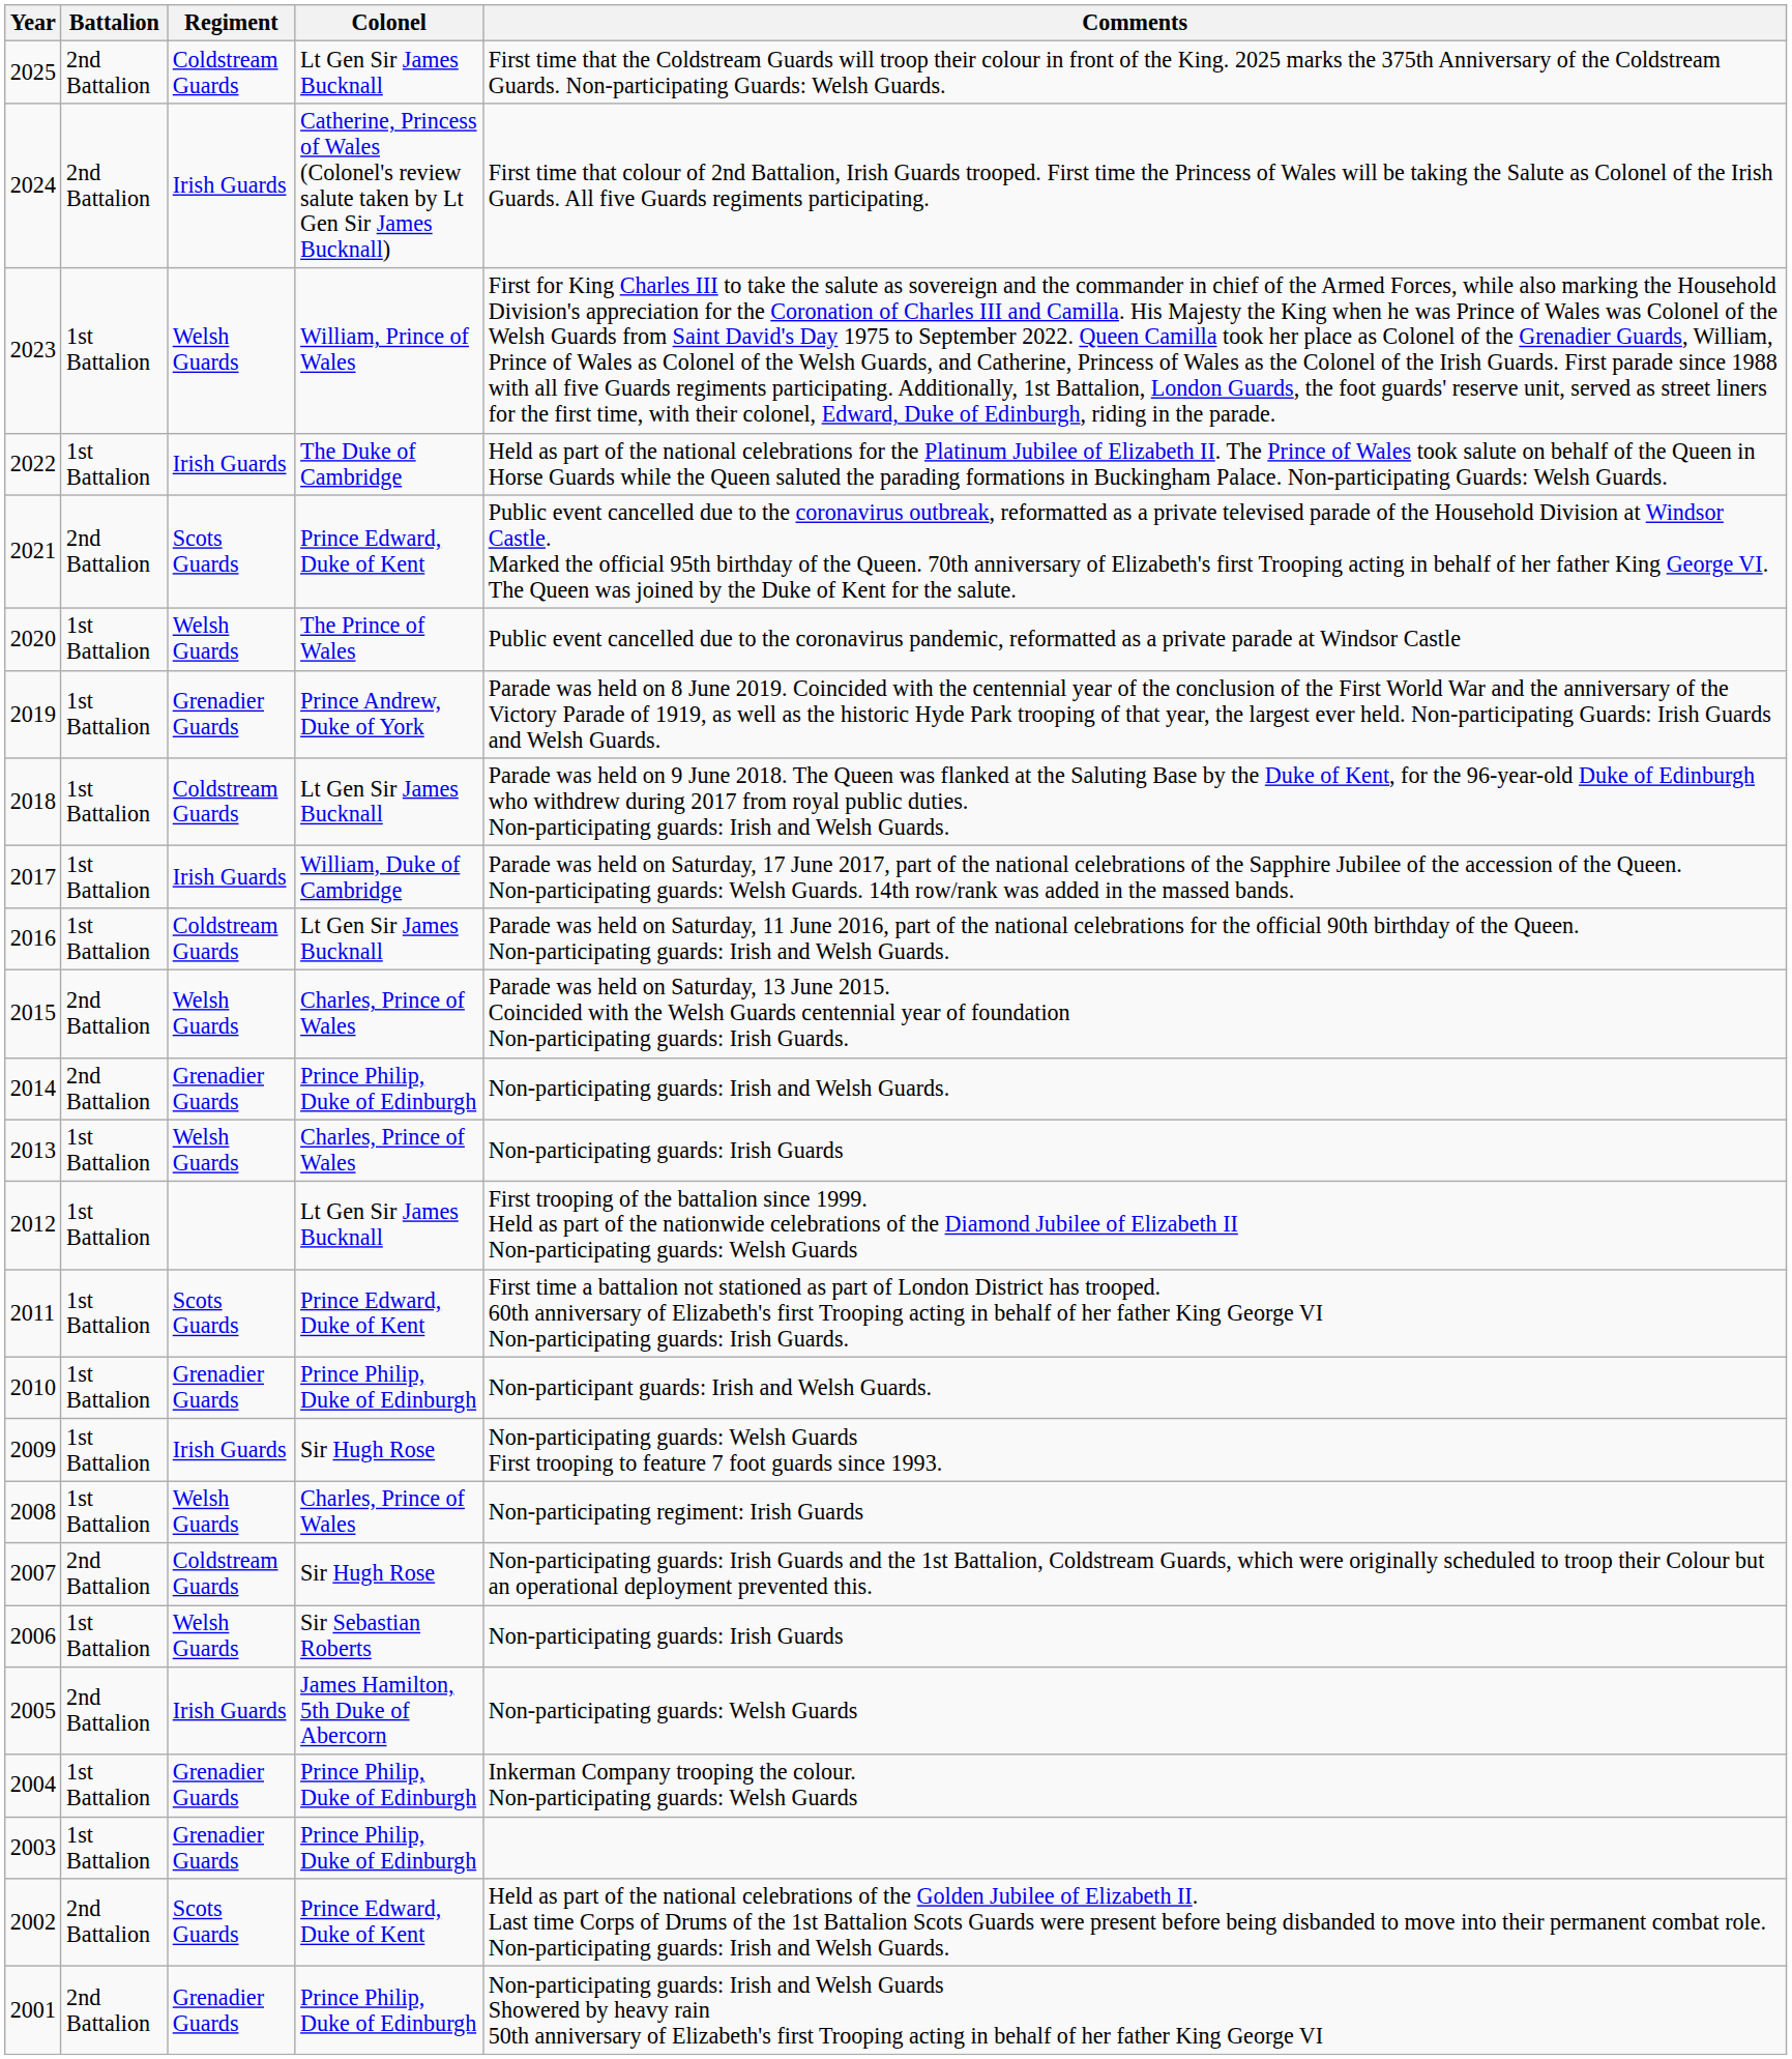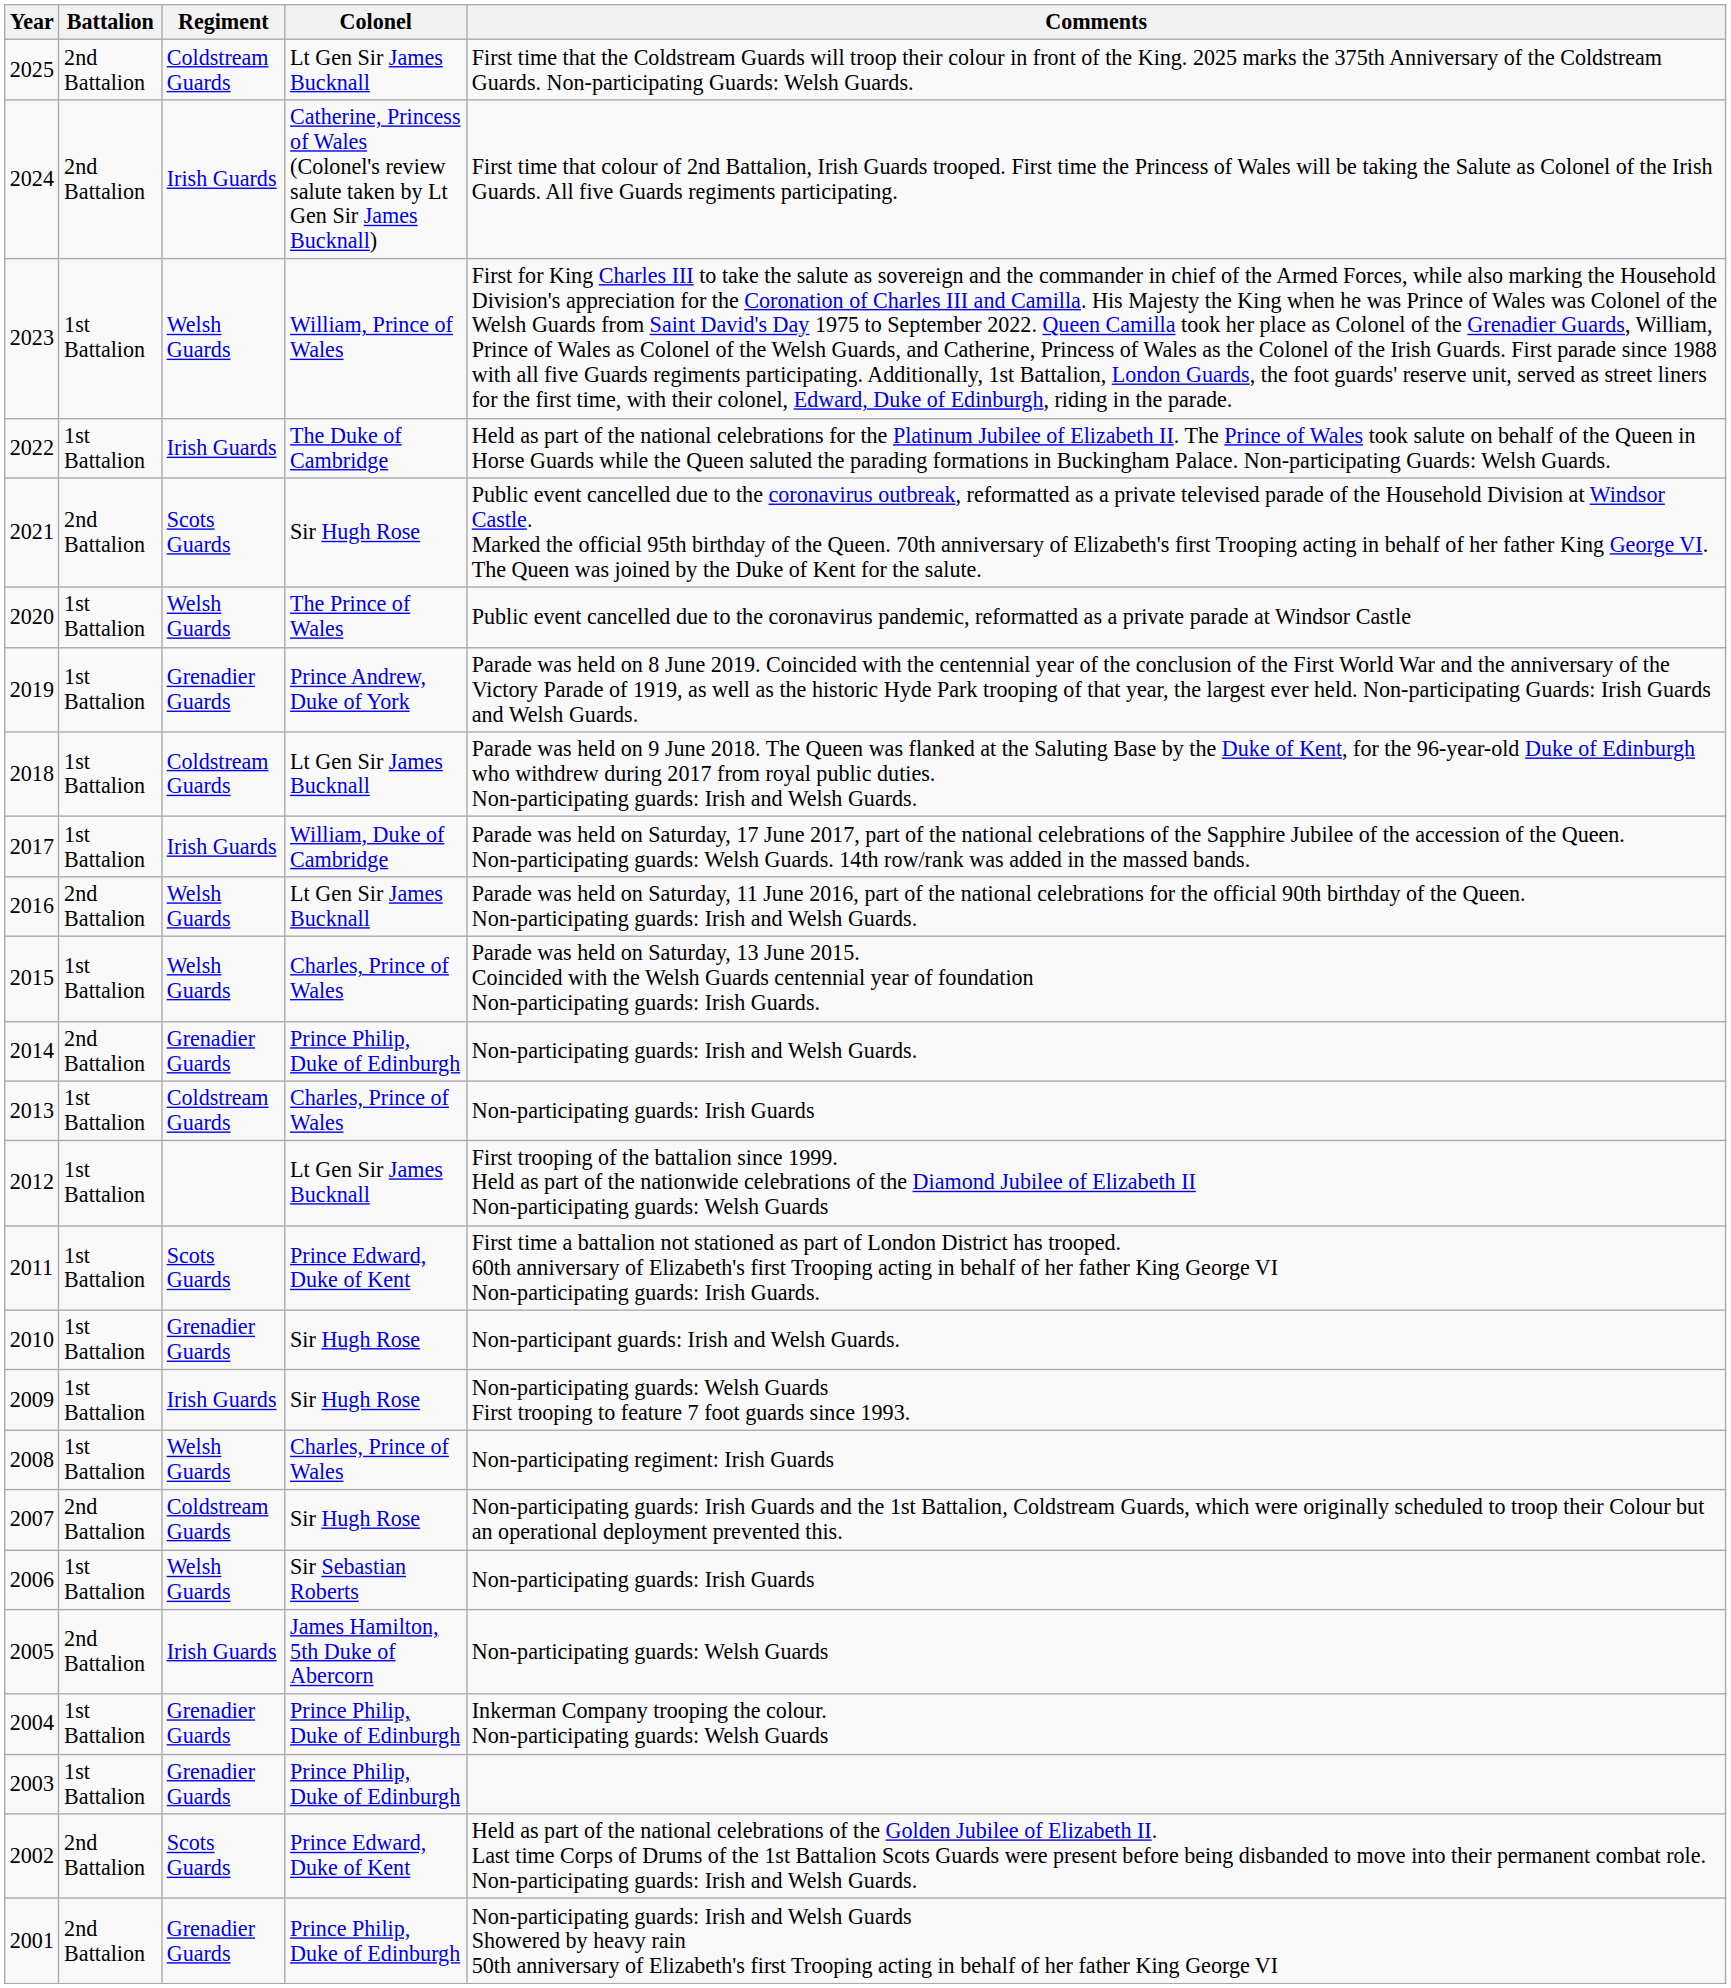2021 | Colonel: Prince Edward, Duke of Kent -> Sir Hugh Rose
2016 | Battalion: 1st Battalion -> 2nd Battalion
2016 | Regiment: Coldstream Guards -> Welsh Guards
2015 | Battalion: 2nd Battalion -> 1st Battalion
2013 | Regiment: Welsh Guards -> Coldstream Guards
2010 | Colonel: Prince Philip, Duke of Edinburgh -> Sir Hugh Rose
